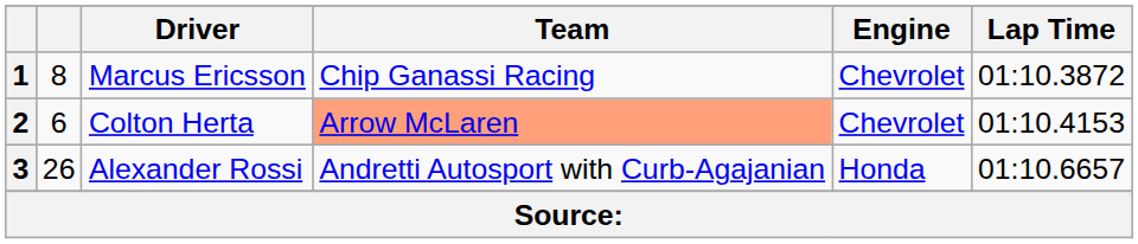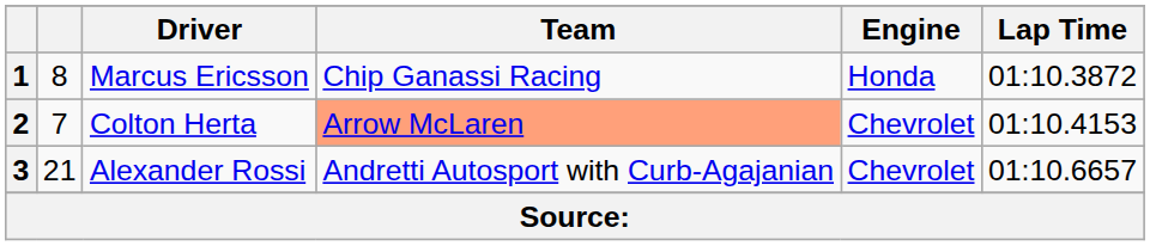1 | Engine: Chevrolet -> Honda
2 | column 2: 6 -> 7
3 | column 2: 26 -> 21
3 | Engine: Honda -> Chevrolet
